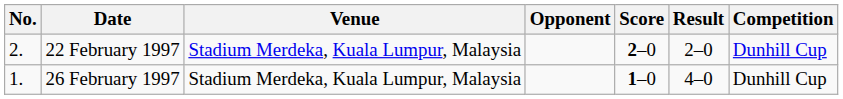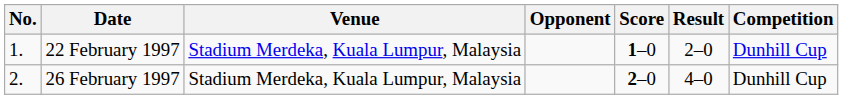22 February 1997 | No.: 2. -> 1.
22 February 1997 | Score: 2–0 -> 1–0
26 February 1997 | No.: 1. -> 2.
26 February 1997 | Score: 1–0 -> 2–0
